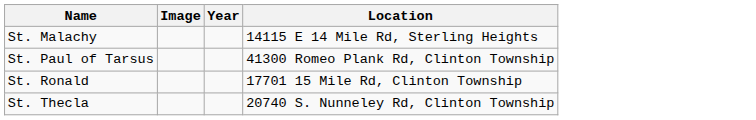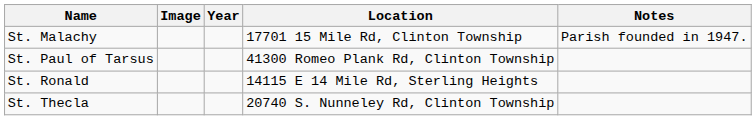+ column: Notes | Parish founded in 1947.
St. Malachy | Location: 14115 E 14 Mile Rd, Sterling Heights -> 17701 15 Mile Rd, Clinton Township
St. Ronald | Location: 17701 15 Mile Rd, Clinton Township -> 14115 E 14 Mile Rd, Sterling Heights
